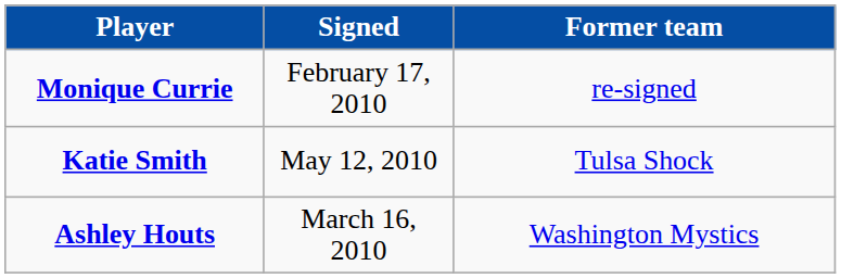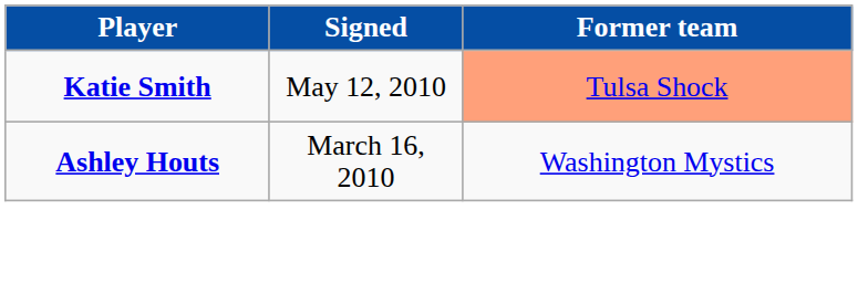- row: Monique Currie | February 17, 2010 | re-signed
Katie Smith | Former team: no background -> lightsalmon background
